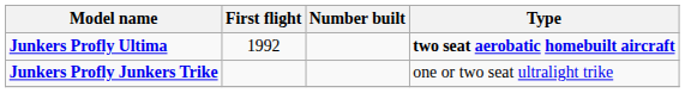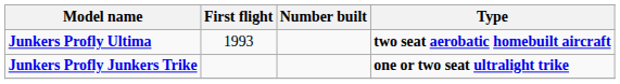Junkers Profly Ultima | First flight: 1992 -> 1993
Junkers Profly Junkers Trike | Type: normal -> bold
